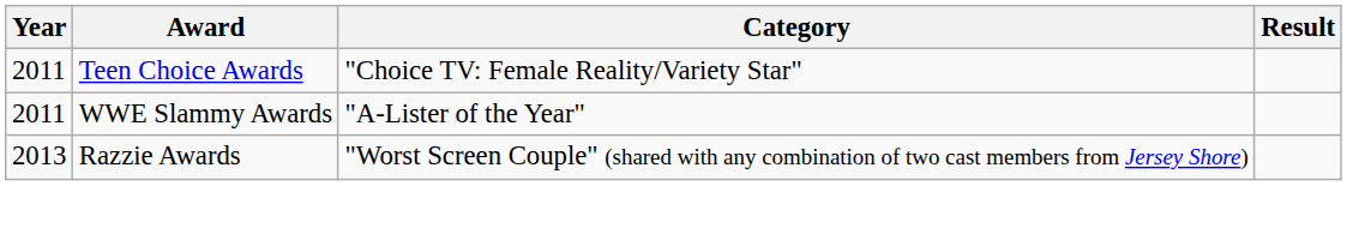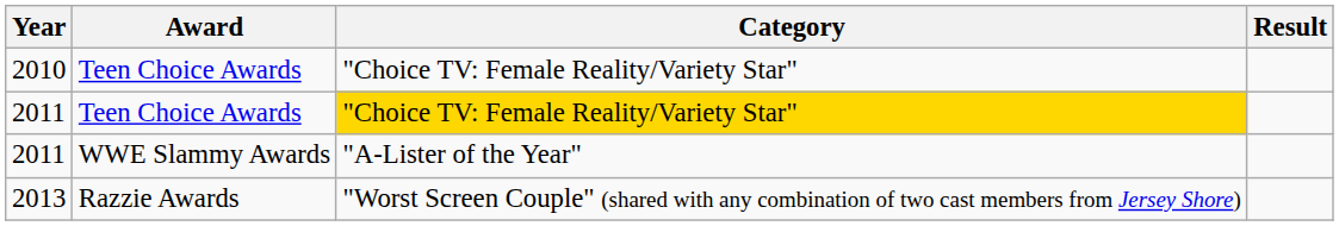+ row: 2010 | Teen Choice Awards | "Choice TV: Female Reality/Variety Star"
2011 / Teen Choice Awards | Category: no background -> gold background
